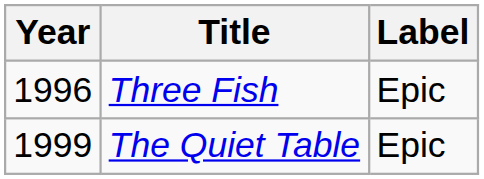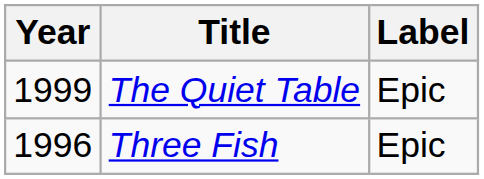rows swapped: Three Fish <-> The Quiet Table
